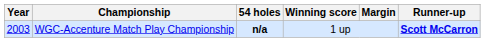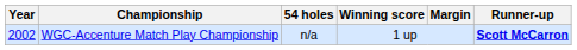WGC-Accenture Match Play Championship | Year: 2003 -> 2002
WGC-Accenture Match Play Championship | 54 holes: bold -> normal
